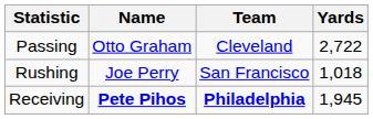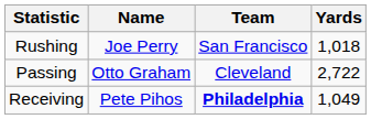rows swapped: Passing <-> Rushing
Receiving | Name: bold -> normal
Receiving | Yards: 1,945 -> 1,049
